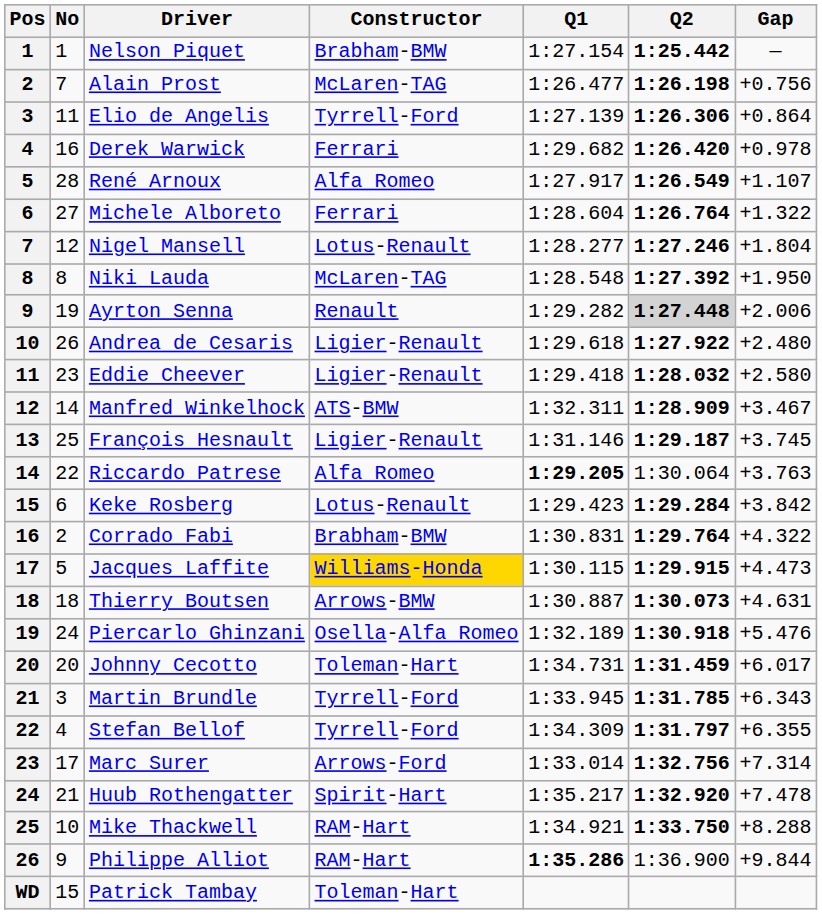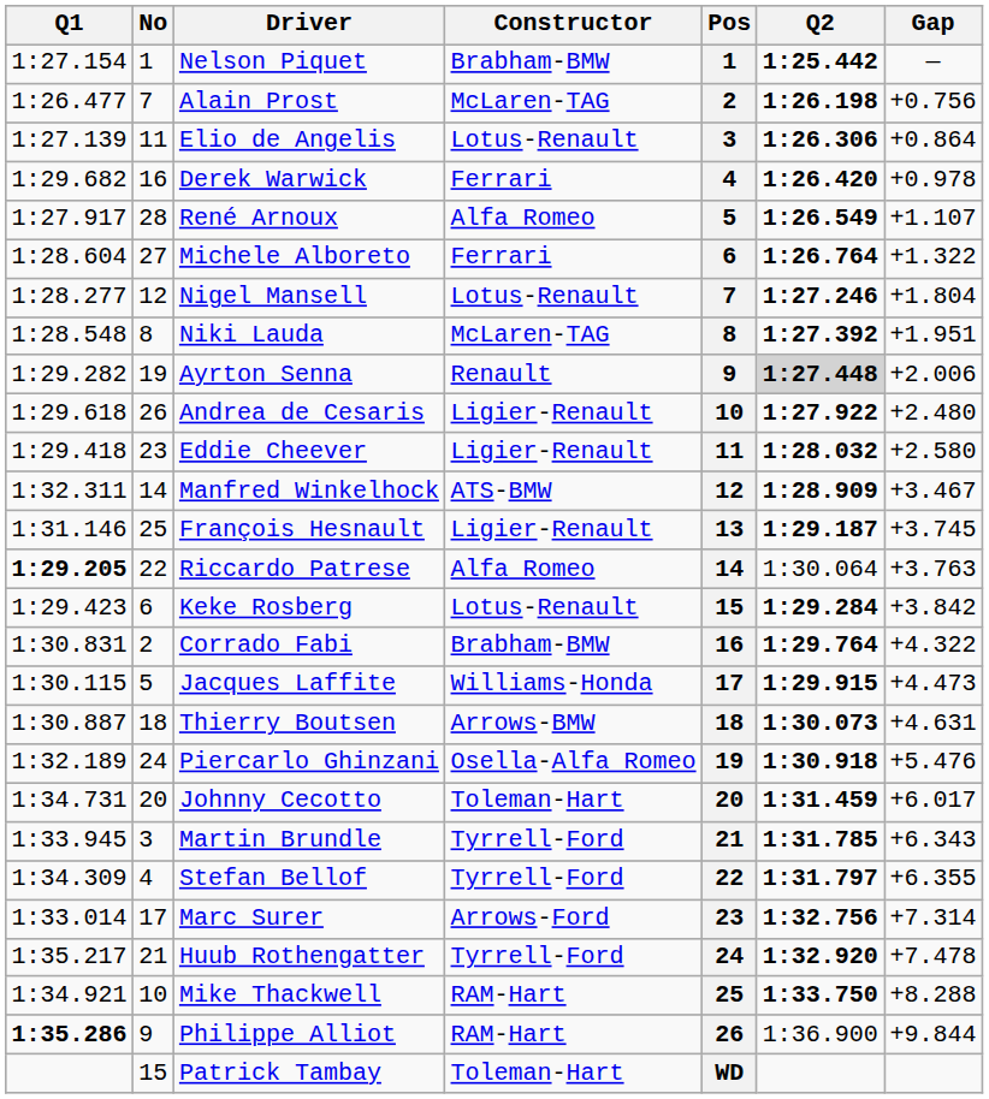columns swapped: Pos <-> Q1
Elio de Angelis | Constructor: Tyrrell-Ford -> Lotus-Renault
Niki Lauda | Gap: +1.950 -> +1.951
Jacques Laffite | Constructor: gold background -> no background
Huub Rothengatter | Constructor: Spirit-Hart -> Tyrrell-Ford
